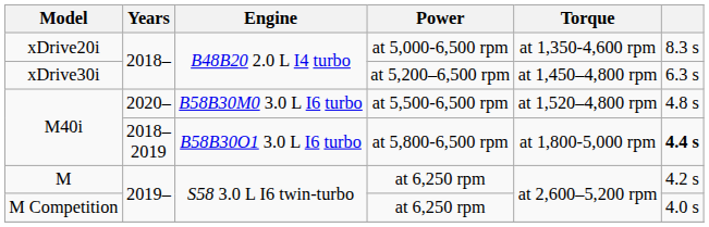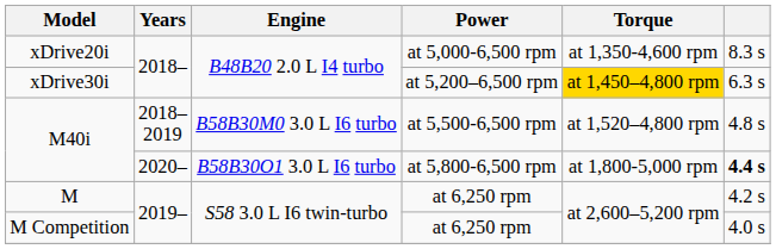xDrive30i | Torque: no background -> gold background
M40i / at 5,500-6,500 rpm | Years: 2020– -> 2018– 2019
M40i / at 5,800-6,500 rpm | Years: 2018– 2019 -> 2020–
